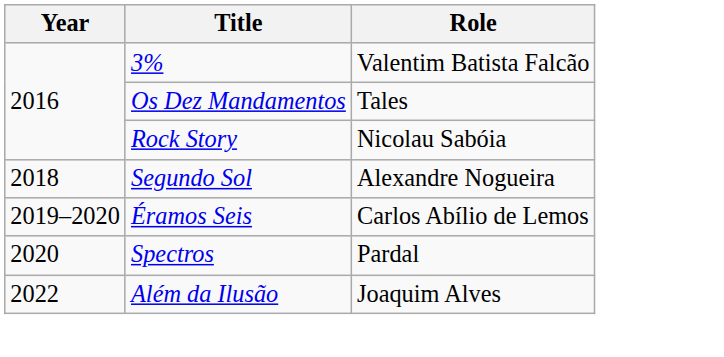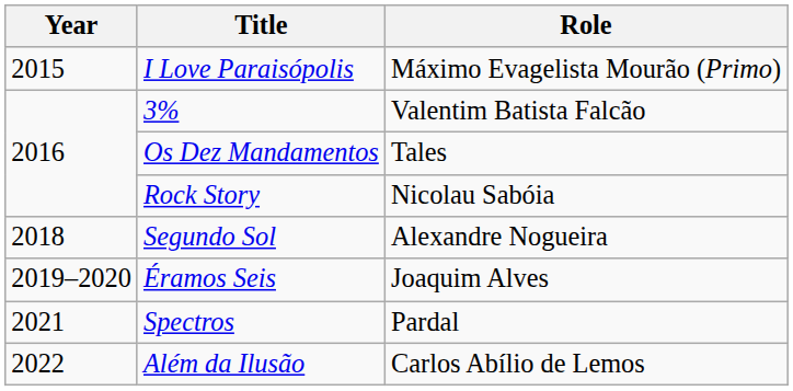+ row: 2015 | I Love Paraisópolis | Máximo Evagelista Mourão (Primo)
Éramos Seis | Role: Carlos Abílio de Lemos -> Joaquim Alves
Spectros | Year: 2020 -> 2021
Além da Ilusão | Role: Joaquim Alves -> Carlos Abílio de Lemos
